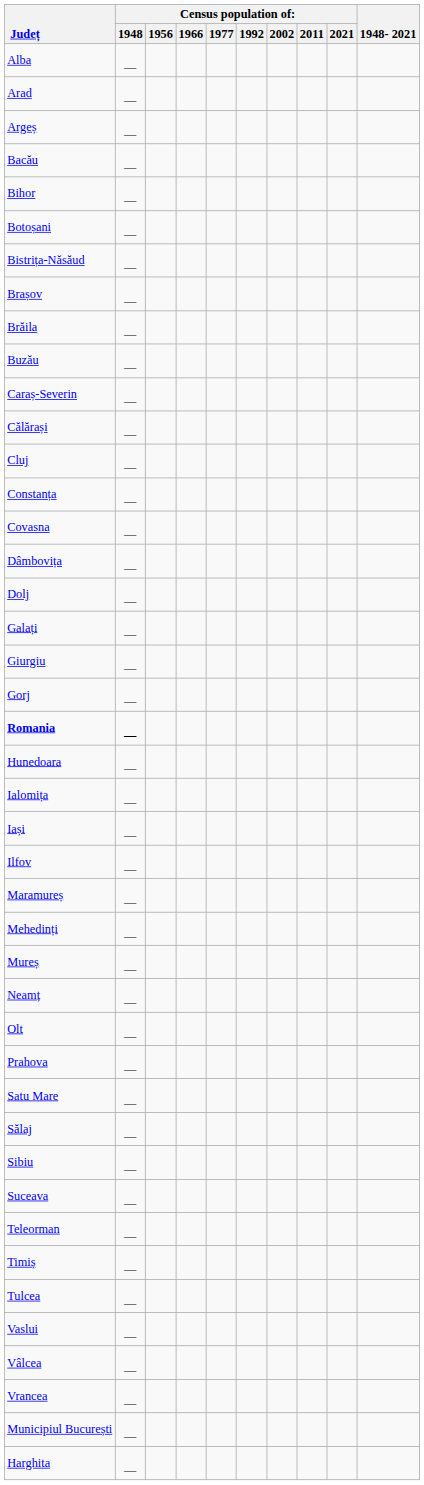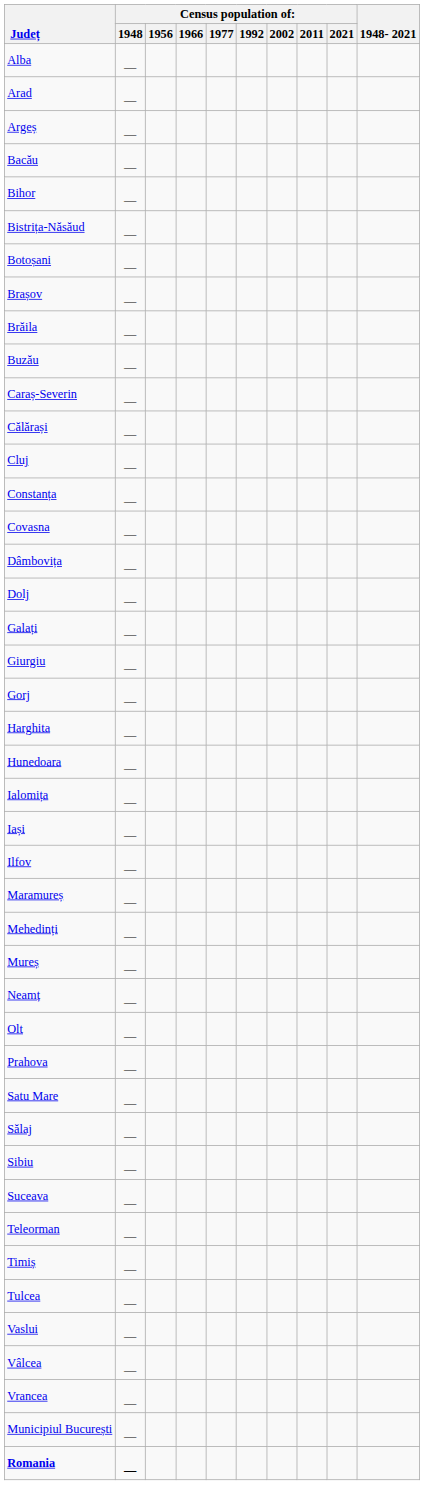rows swapped: Bistrița-Năsăud <-> Botoșani
rows swapped: Harghita <-> Romania
